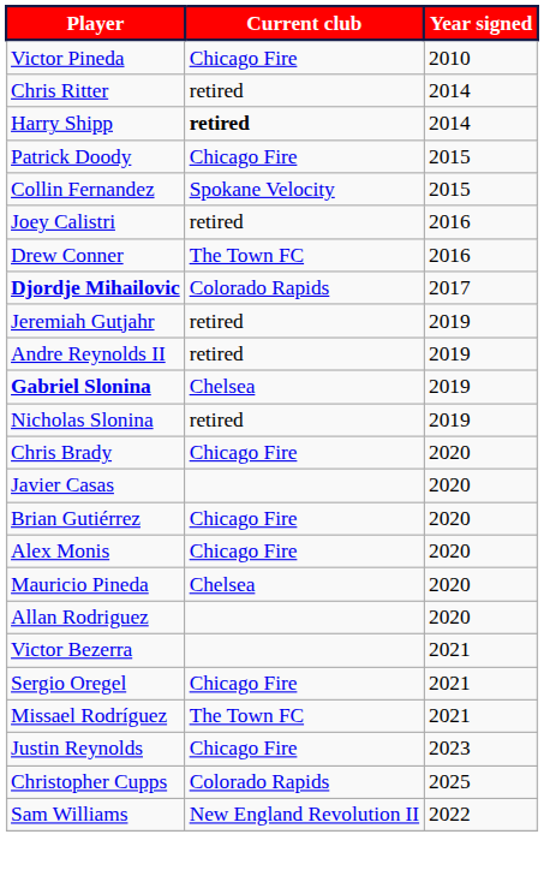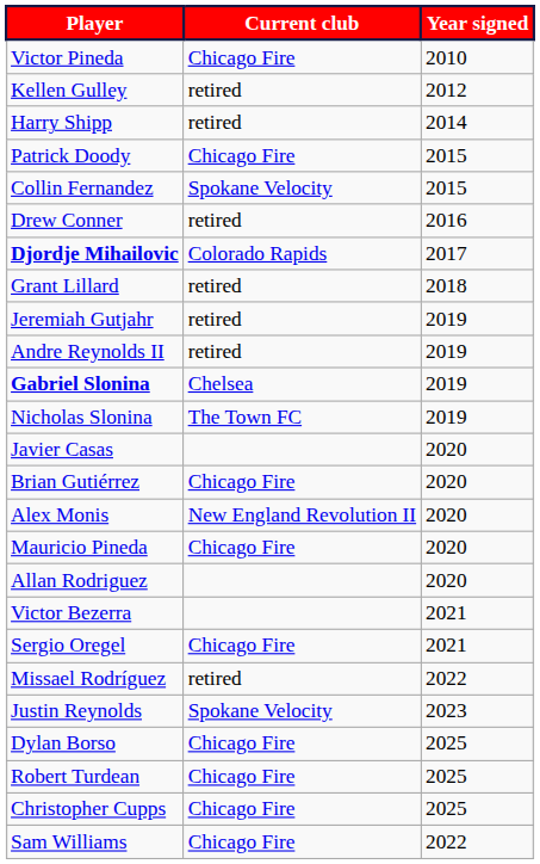+ row: Kellen Gulley | retired | 2012
- row: Chris Ritter | retired | 2014
Harry Shipp | Current club: bold -> normal
- row: Joey Calistri | retired | 2016
Drew Conner | Current club: The Town FC -> retired
+ row: Grant Lillard | retired | 2018
Nicholas Slonina | Current club: retired -> The Town FC
- row: Chris Brady | Chicago Fire | 2020
Alex Monis | Current club: Chicago Fire -> New England Revolution II
Mauricio Pineda | Current club: Chelsea -> Chicago Fire
Missael Rodríguez | Current club: The Town FC -> retired
Missael Rodríguez | Year signed: 2021 -> 2022
Justin Reynolds | Current club: Chicago Fire -> Spokane Velocity
+ row: Dylan Borso | Chicago Fire | 2025
+ row: Robert Turdean | Chicago Fire | 2025
Christopher Cupps | Current club: Colorado Rapids -> Chicago Fire
Sam Williams | Current club: New England Revolution II -> Chicago Fire
